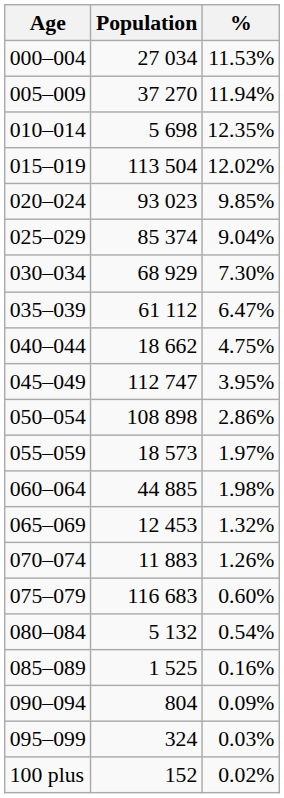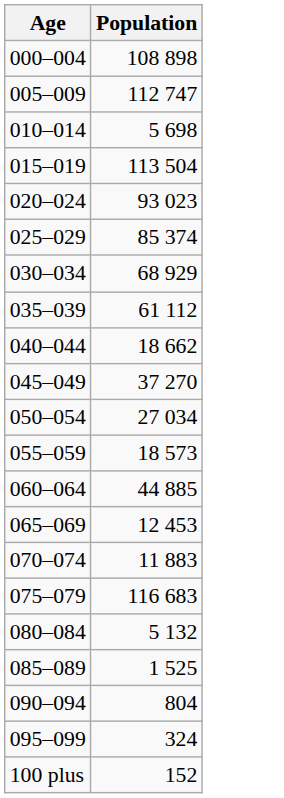- column: % | 11.53% | 11.94% | 12.35% | 12.02% | 9.85% | 9.04% | 7.30% | 6.47% | 4.75% | 3.95% | 2.86% | 1.97% | 1.98% | 1.32% | 1.26% | 0.60% | 0.54% | 0.16% | 0.09% | 0.03% | 0.02%
000–004 | Population: 27 034 -> 108 898
005–009 | Population: 37 270 -> 112 747
045–049 | Population: 112 747 -> 37 270
050–054 | Population: 108 898 -> 27 034
